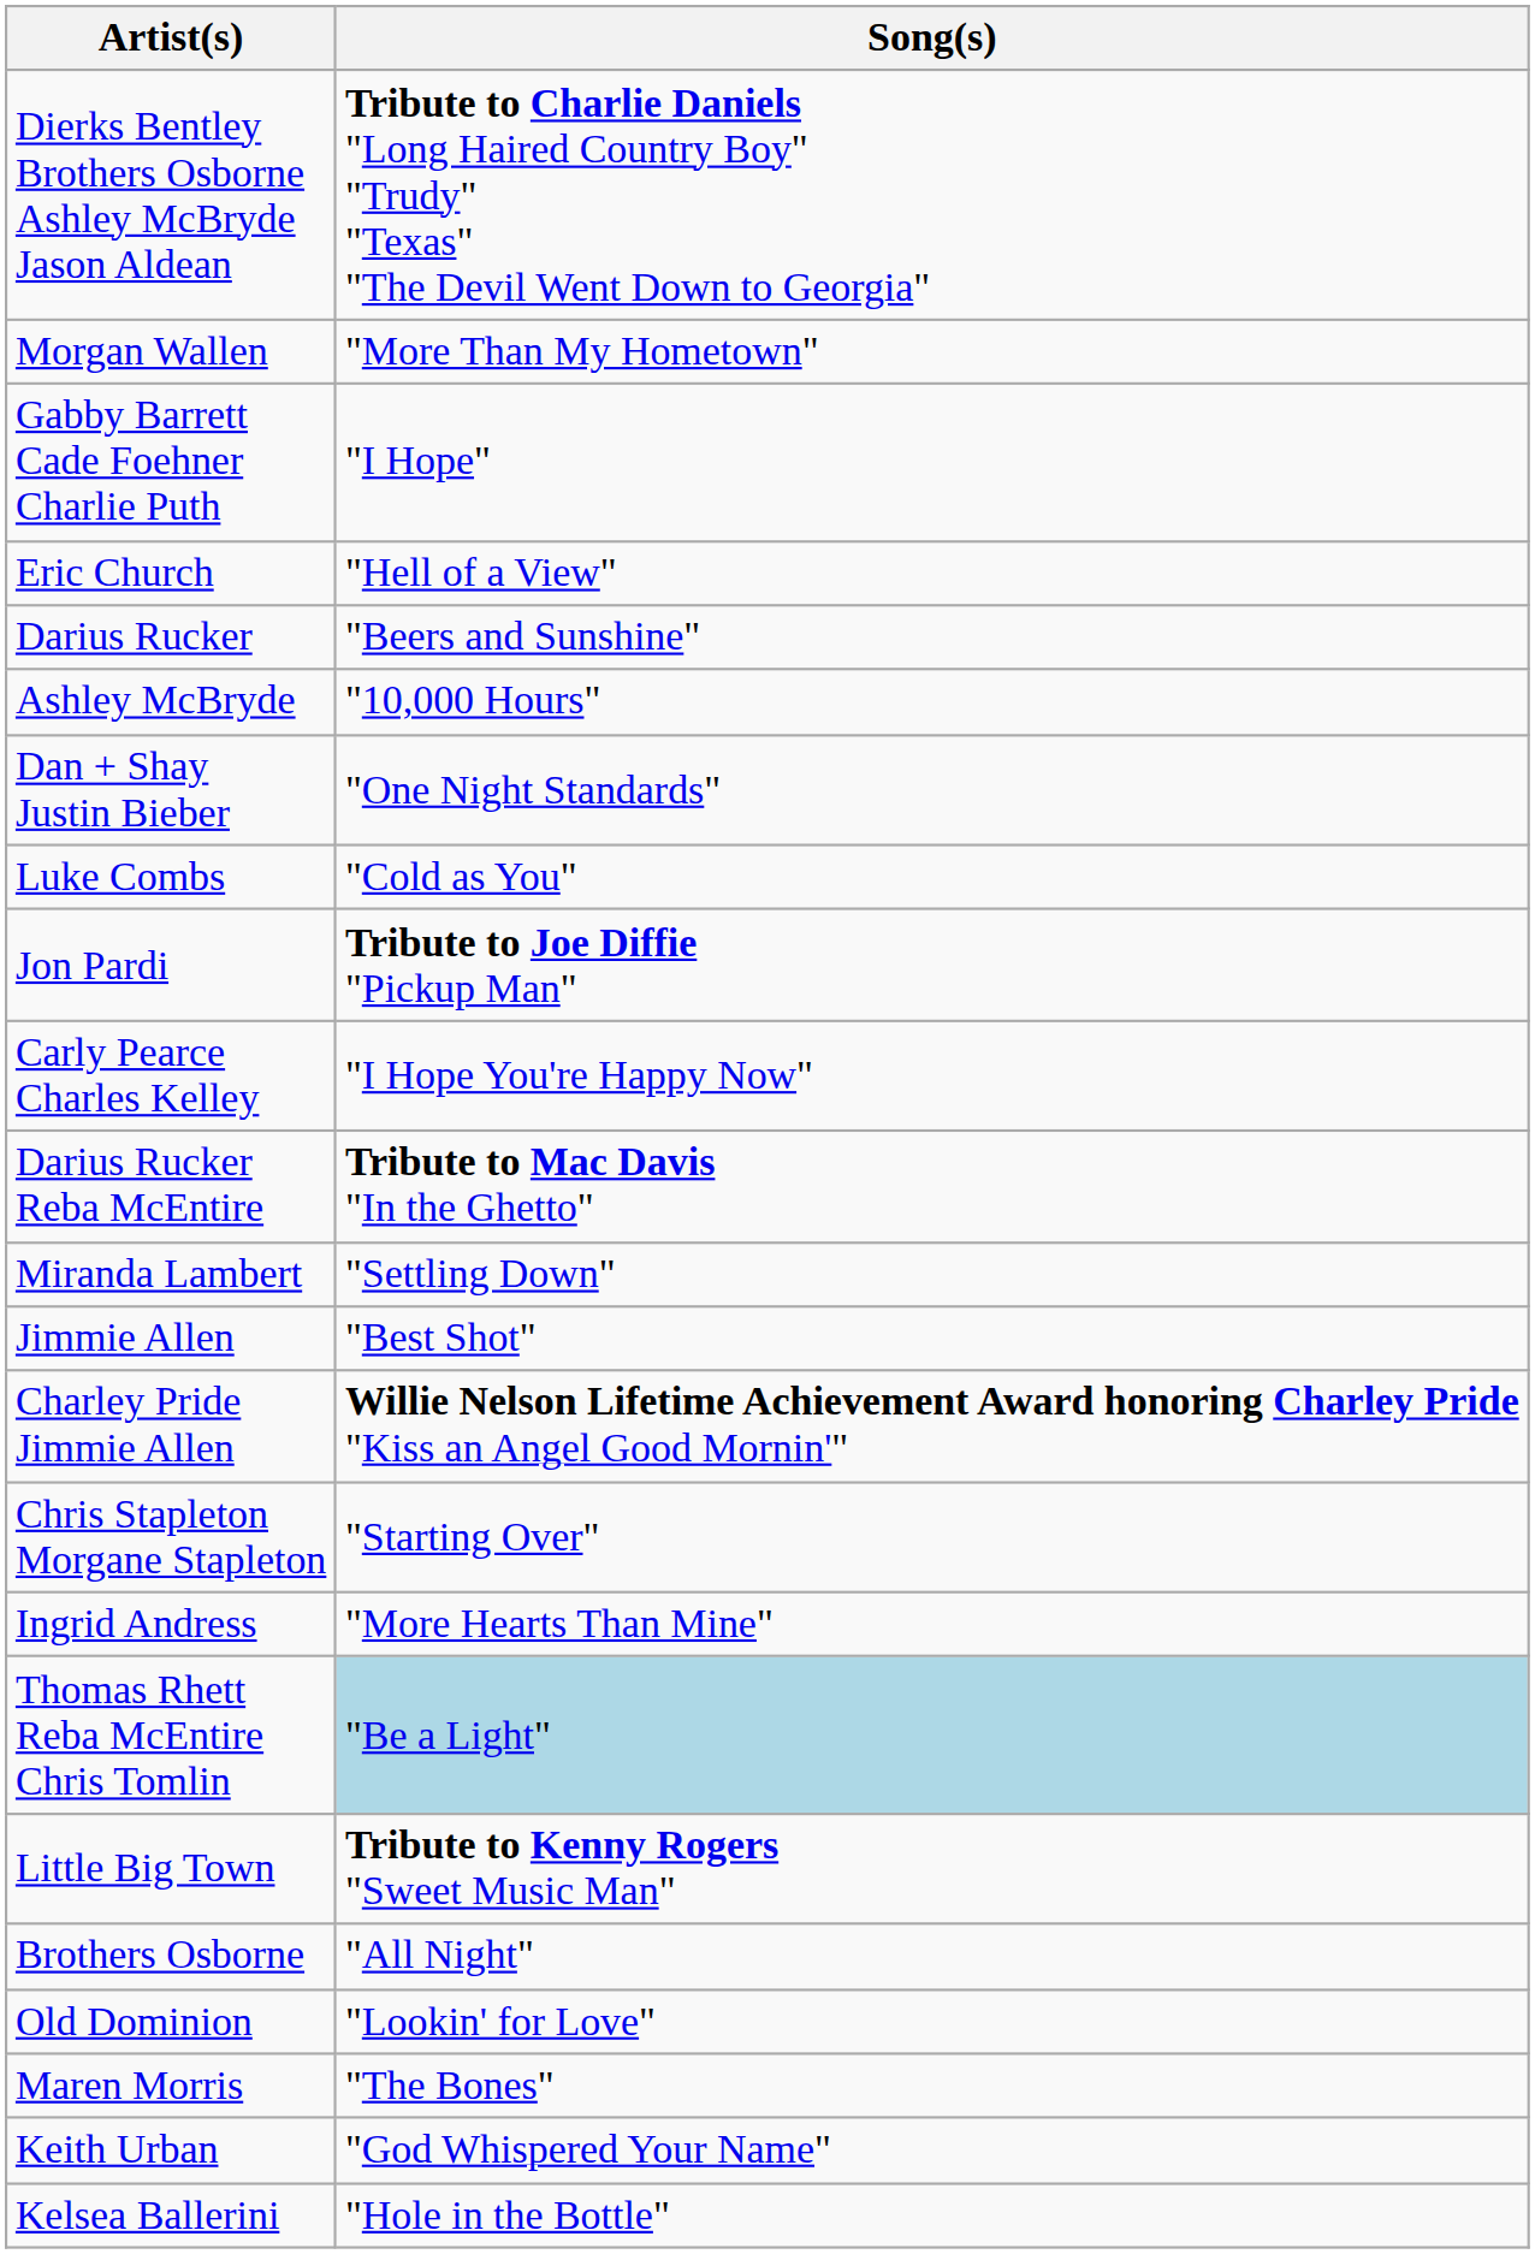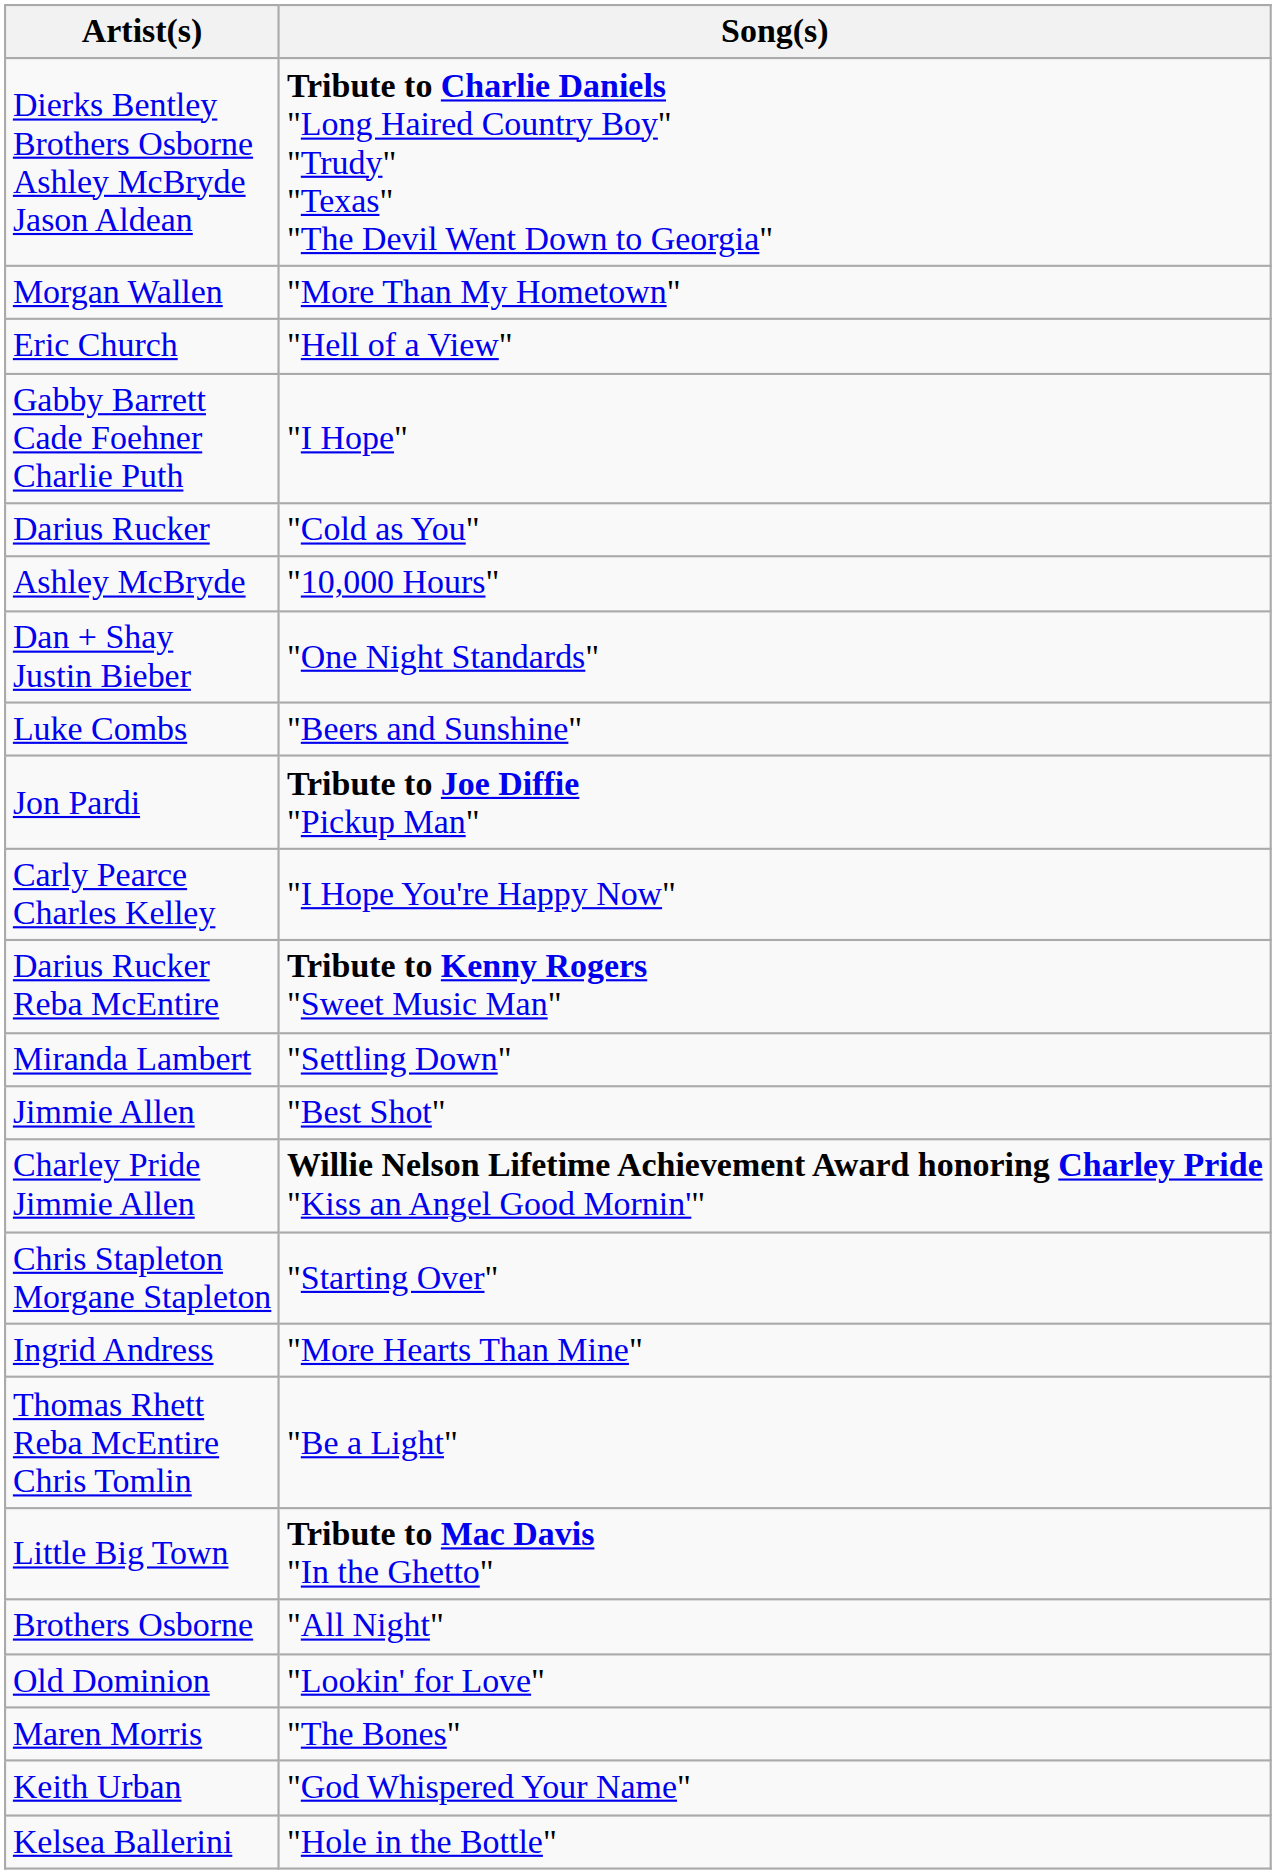rows swapped: Gabby Barrett Cade Foehner Charlie Puth <-> Eric Church
Darius Rucker | Song(s): "Beers and Sunshine" -> "Cold as You"
Luke Combs | Song(s): "Cold as You" -> "Beers and Sunshine"
Darius Rucker Reba McEntire | Song(s): Tribute to Mac Davis "In the Ghetto" -> Tribute to Kenny Rogers "Sweet Music Man"
Thomas Rhett Reba McEntire Chris Tomlin | Song(s): lightblue background -> no background
Little Big Town | Song(s): Tribute to Kenny Rogers "Sweet Music Man" -> Tribute to Mac Davis "In the Ghetto"
